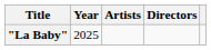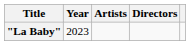"La Baby" | Year: 2025 -> 2023
